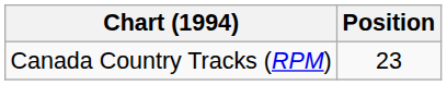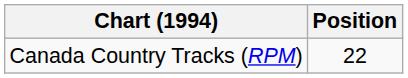Canada Country Tracks (RPM) | Position: 23 -> 22
